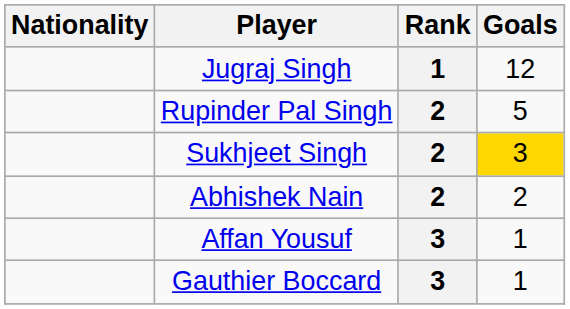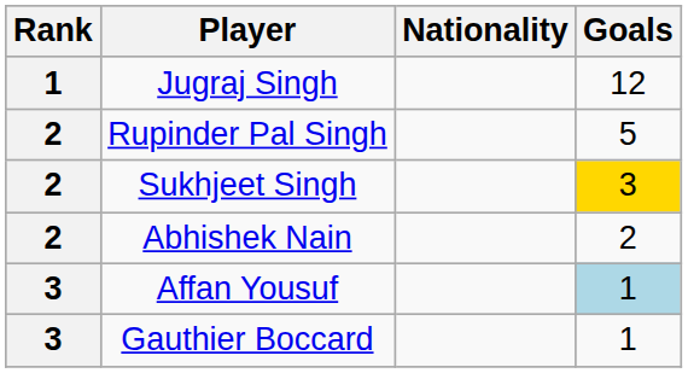columns swapped: Rank <-> Nationality
Affan Yousuf | Goals: no background -> lightblue background
